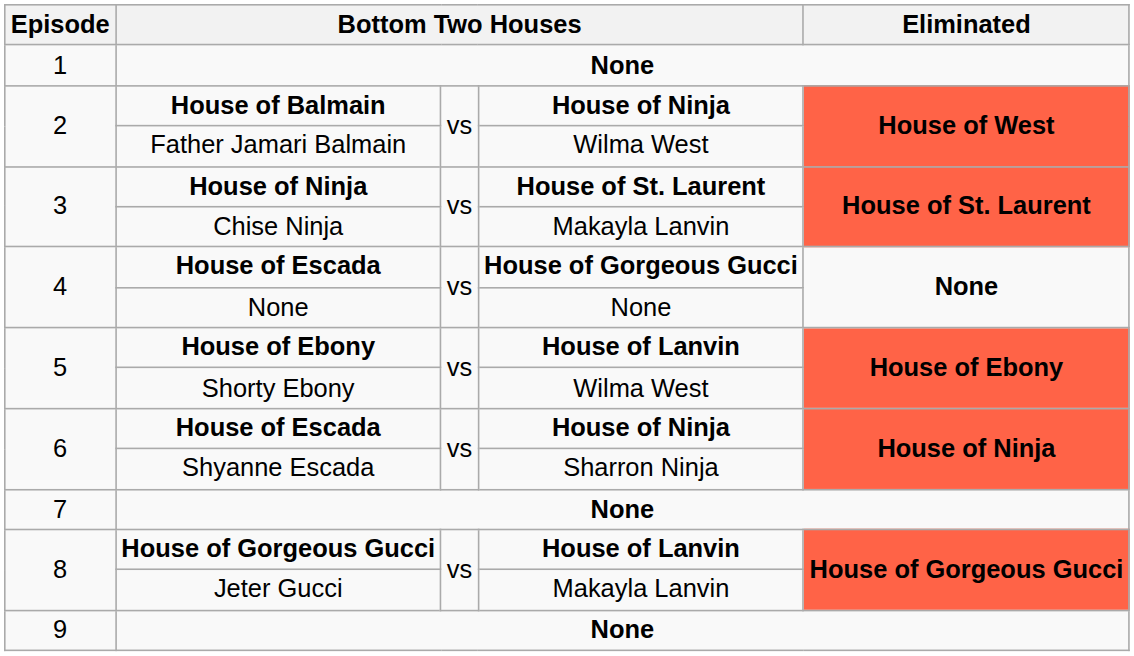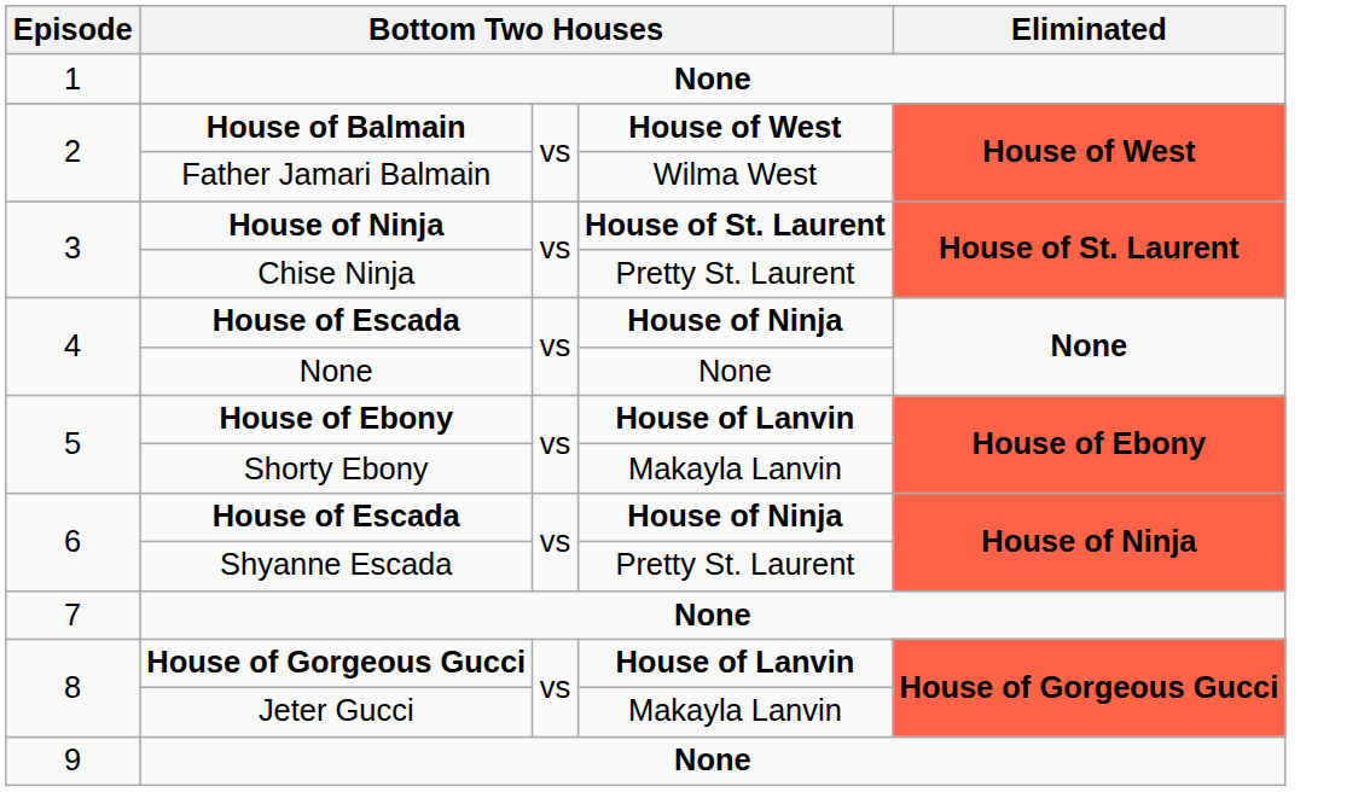House of Balmain | column 4: House of Ninja -> House of West
Chise Ninja | column 4: Makayla Lanvin -> Pretty St. Laurent
4 / House of Escada | column 4: House of Gorgeous Gucci -> House of Ninja
Shorty Ebony | column 4: Wilma West -> Makayla Lanvin
Shyanne Escada | column 4: Sharron Ninja -> Pretty St. Laurent
